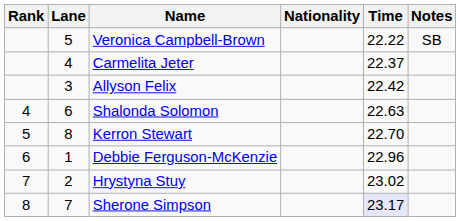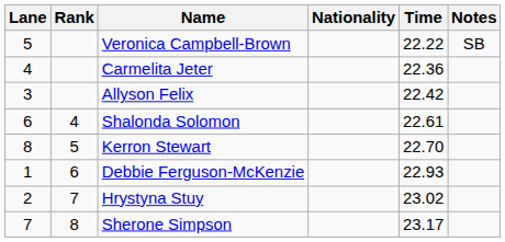columns swapped: Rank <-> Lane
Carmelita Jeter | Time: 22.37 -> 22.36
Shalonda Solomon | Time: 22.63 -> 22.61
Debbie Ferguson-McKenzie | Time: 22.96 -> 22.93
Sherone Simpson | Time: lavender background -> no background
